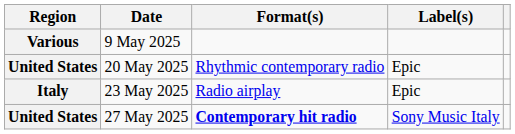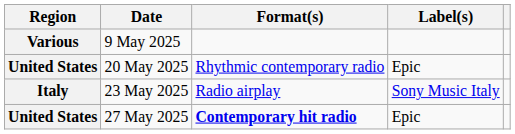23 May 2025 | Label(s): Epic -> Sony Music Italy
27 May 2025 | Label(s): Sony Music Italy -> Epic
